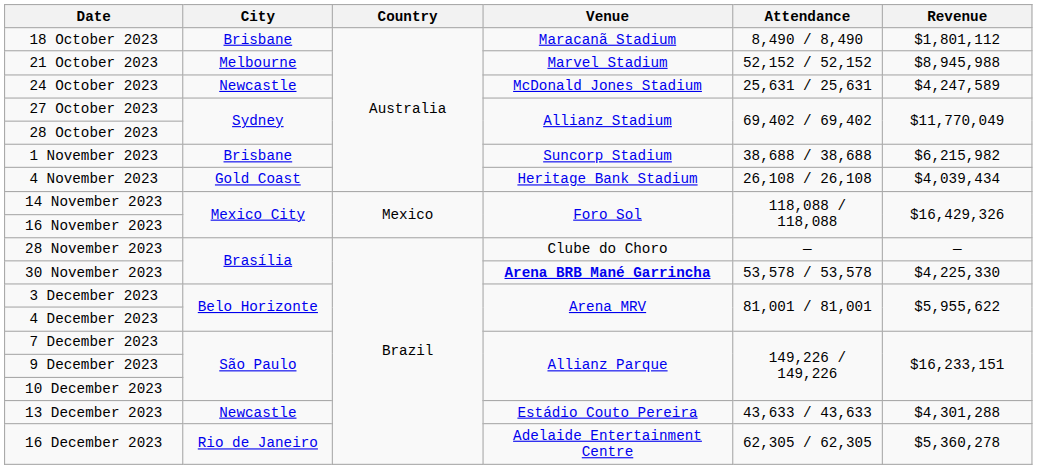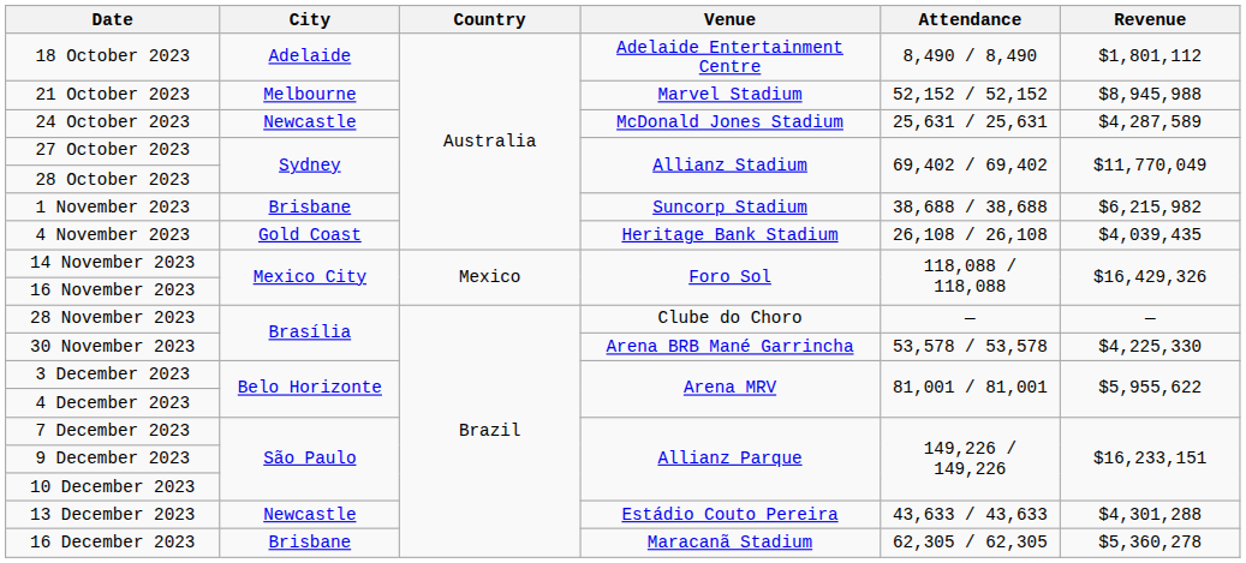18 October 2023 | City: Brisbane -> Adelaide
18 October 2023 | Venue: Maracanã Stadium -> Adelaide Entertainment Centre
24 October 2023 | Revenue: $4,247,589 -> $4,287,589
4 November 2023 | Revenue: $4,039,434 -> $4,039,435
30 November 2023 | Venue: bold -> normal
16 December 2023 | City: Rio de Janeiro -> Brisbane
16 December 2023 | Venue: Adelaide Entertainment Centre -> Maracanã Stadium
